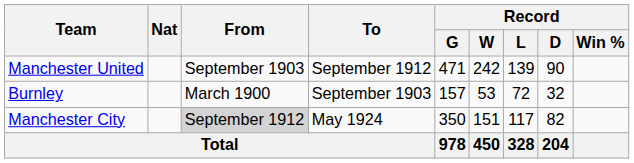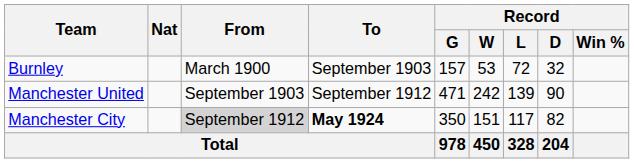rows swapped: Burnley <-> Manchester United
Manchester City | To: normal -> bold
